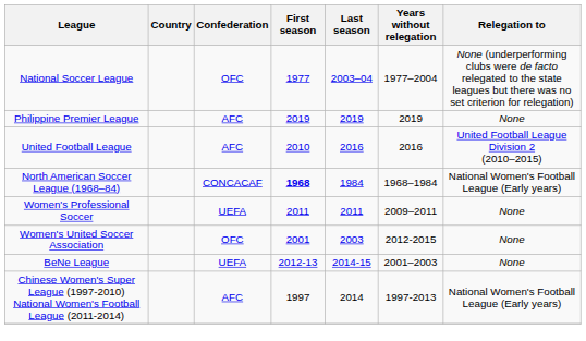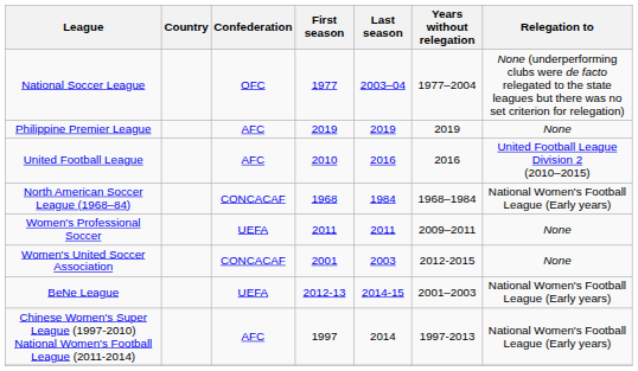North American Soccer League (1968–84) | First season: bold -> normal
Women's United Soccer Association | Confederation: OFC -> CONCACAF
BeNe League | Relegation to: None -> National Women's Football League (Early years)
